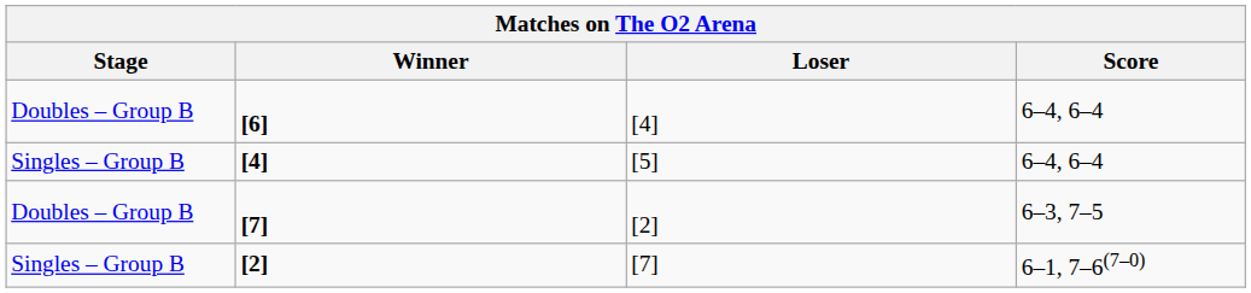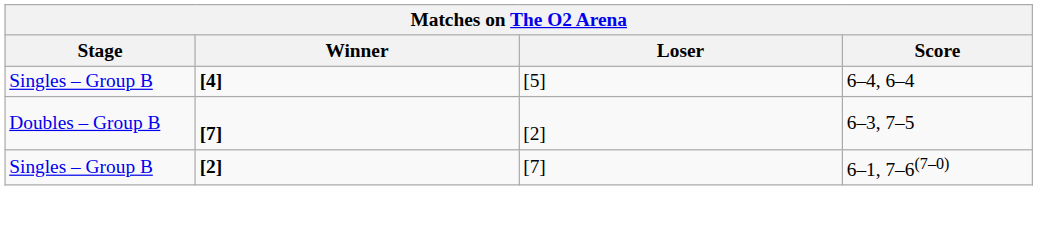- row: Doubles – Group B | [6] | [4] | 6–4, 6–4
